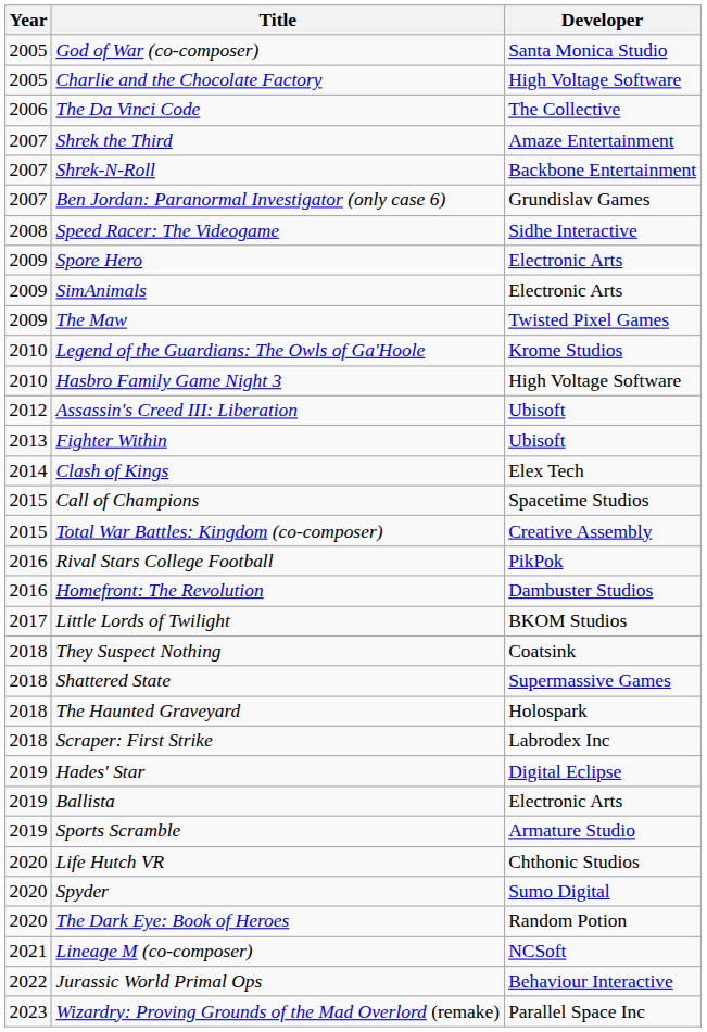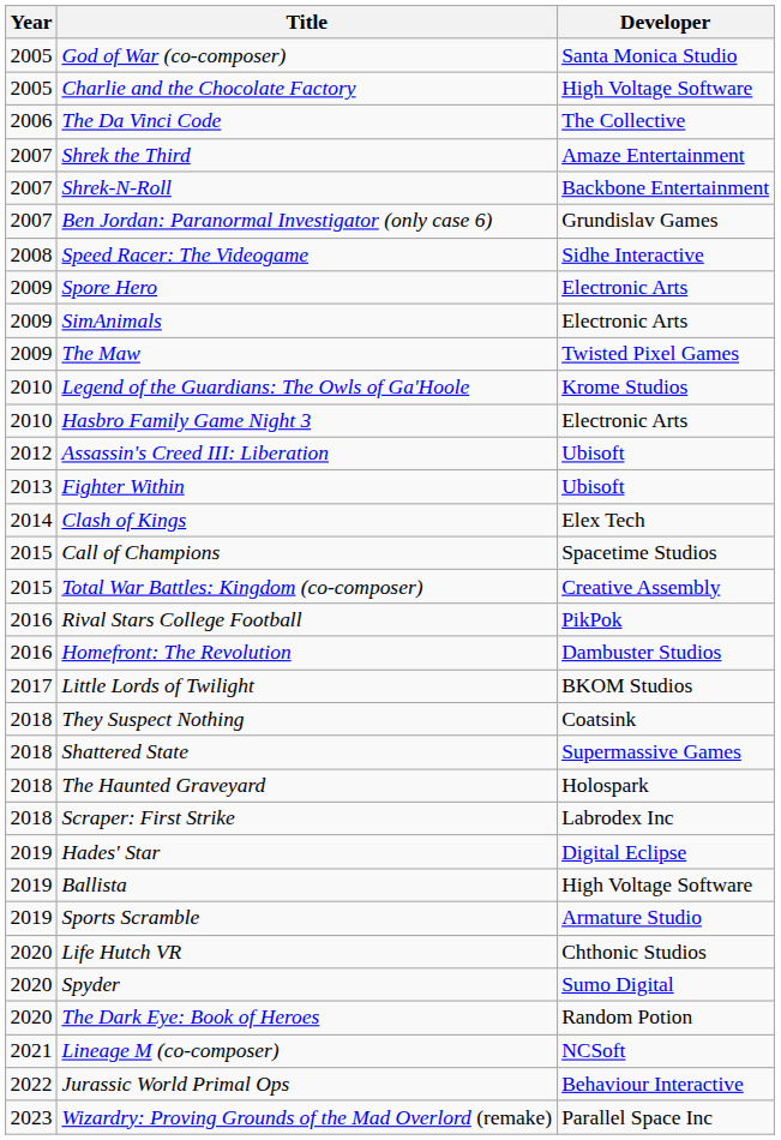Hasbro Family Game Night 3 | Developer: High Voltage Software -> Electronic Arts
Ballista | Developer: Electronic Arts -> High Voltage Software
